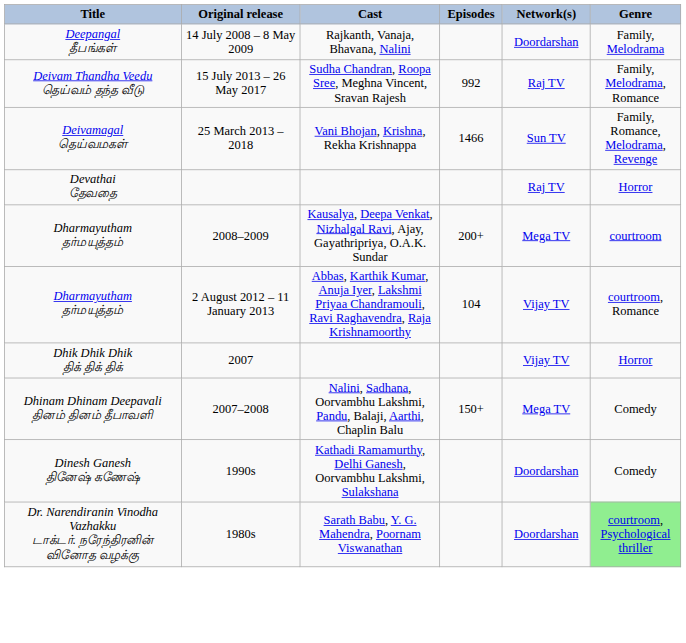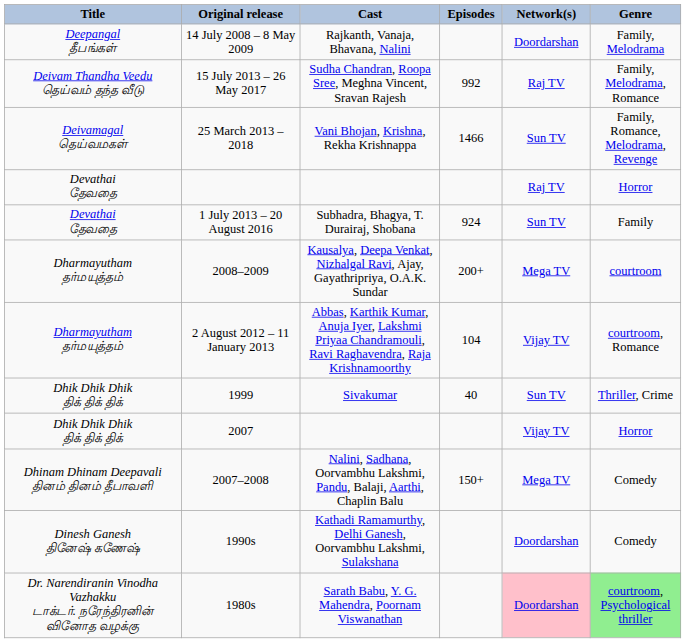+ row: Devathai தேவதை | 1 July 2013 – 20 August 2016 | Subhadra, Bhagya, T. Durairaj, Shobana | 924 | Sun TV | Family
+ row: Dhik Dhik Dhik திக் திக் திக் | 1999 | Sivakumar | 40 | Sun TV | Thriller, Crime
Sarath Babu, Y. G. Mahendra, Poornam Viswanathan | Network(s): no background -> pink background
